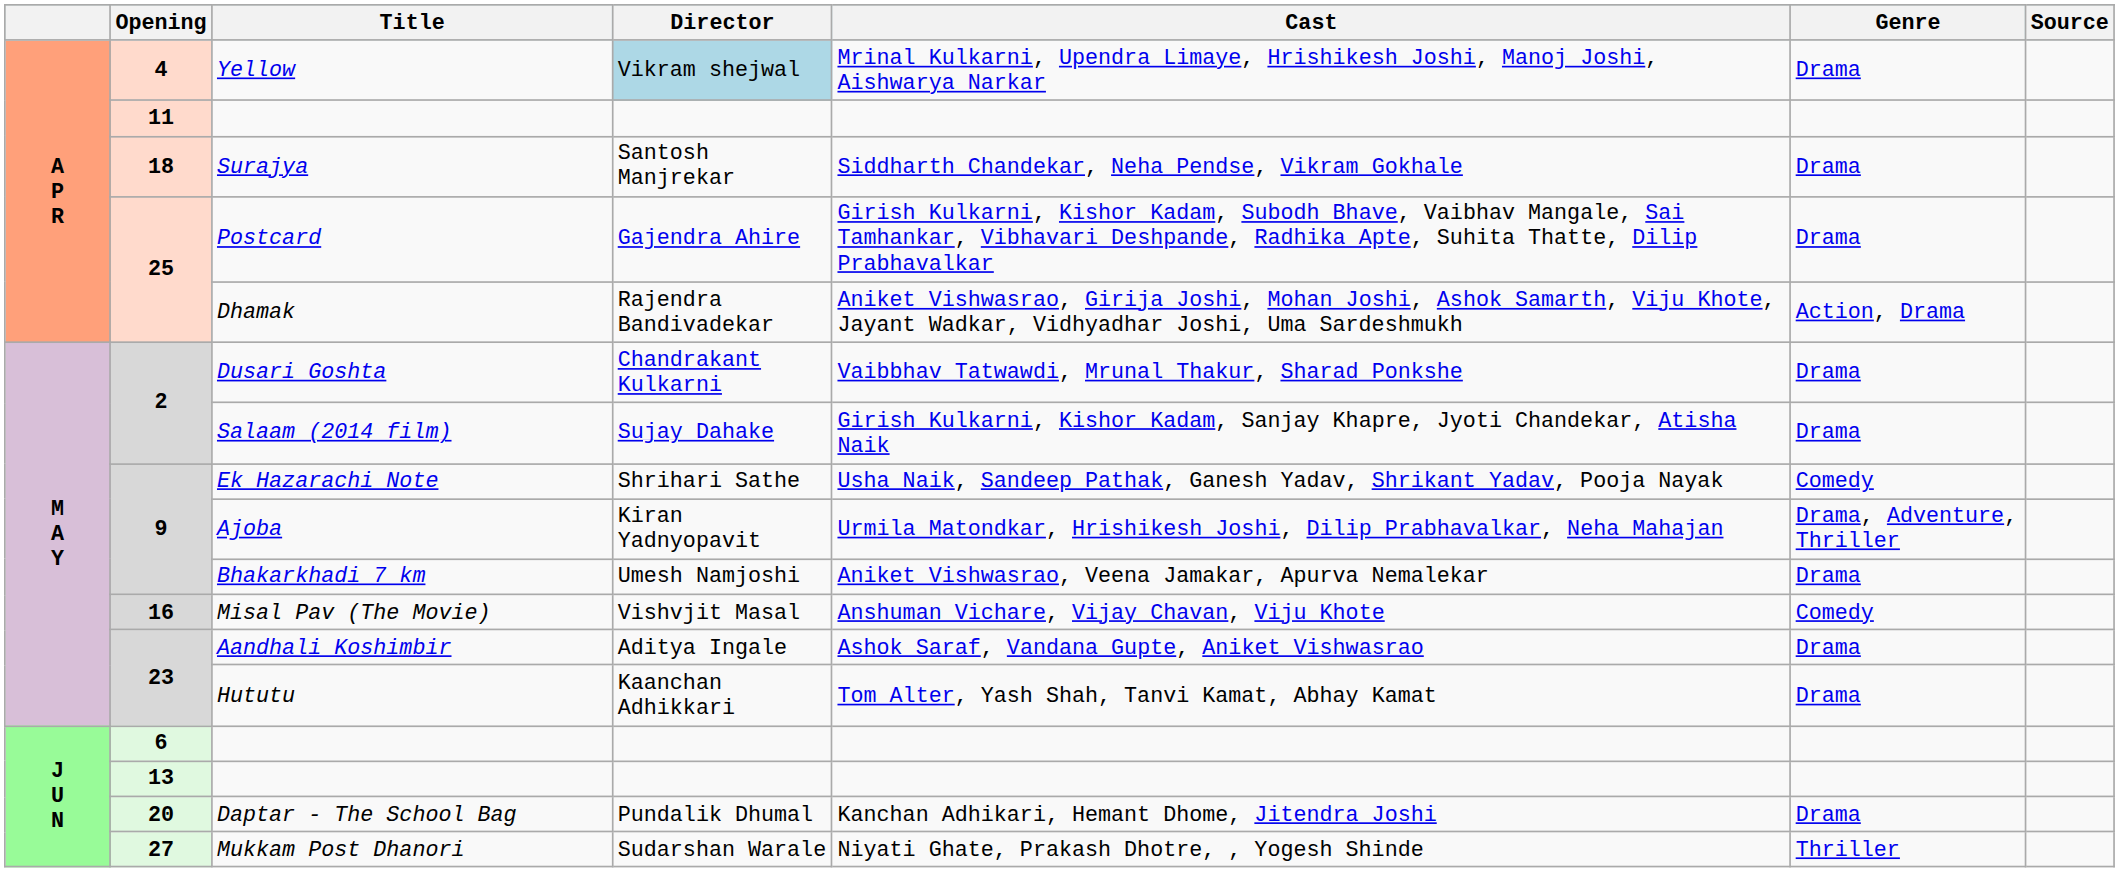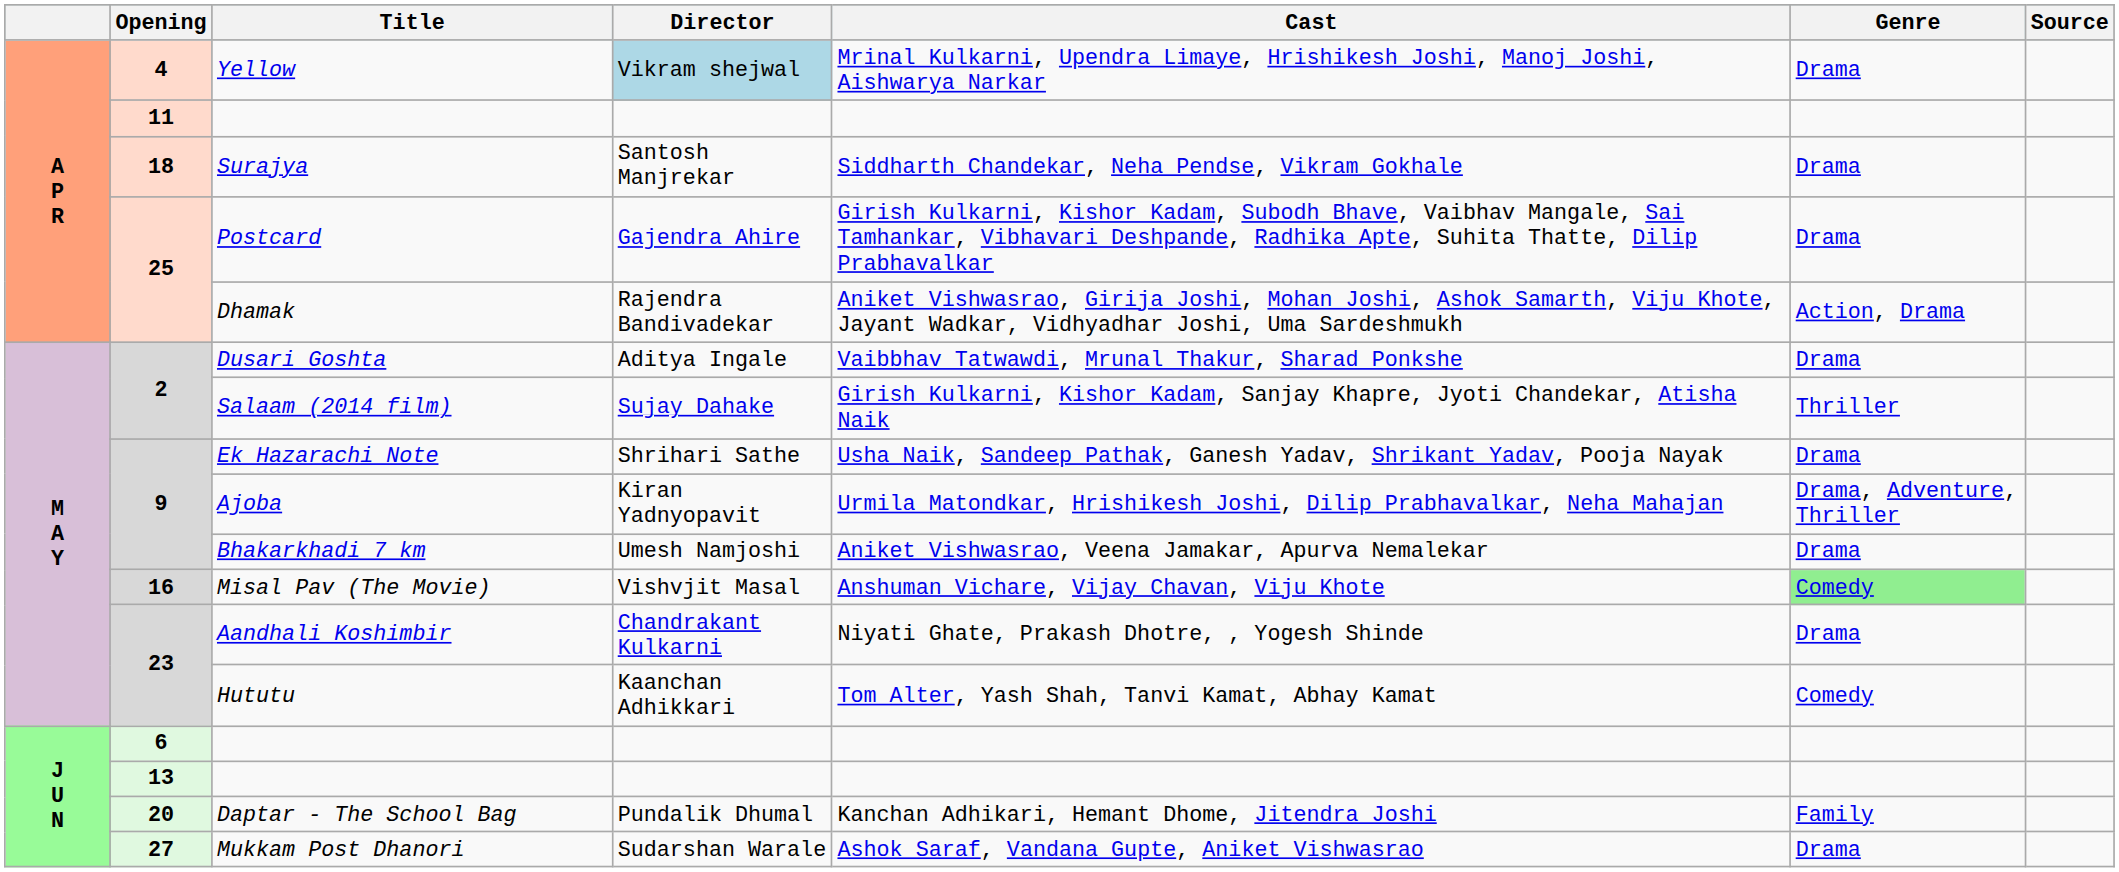Dusari Goshta | Director: Chandrakant Kulkarni -> Aditya Ingale
Salaam (2014 film) | Genre: Drama -> Thriller
Ek Hazarachi Note | Genre: Comedy -> Drama
Misal Pav (The Movie) | Genre: no background -> lightgreen background
Aandhali Koshimbir | Director: Aditya Ingale -> Chandrakant Kulkarni
Aandhali Koshimbir | Cast: Ashok Saraf, Vandana Gupte, Aniket Vishwasrao -> Niyati Ghate, Prakash Dhotre, , Yogesh Shinde
Hututu | Genre: Drama -> Comedy
Daptar - The School Bag | Genre: Drama -> Family
Mukkam Post Dhanori | Cast: Niyati Ghate, Prakash Dhotre, , Yogesh Shinde -> Ashok Saraf, Vandana Gupte, Aniket Vishwasrao
Mukkam Post Dhanori | Genre: Thriller -> Drama
